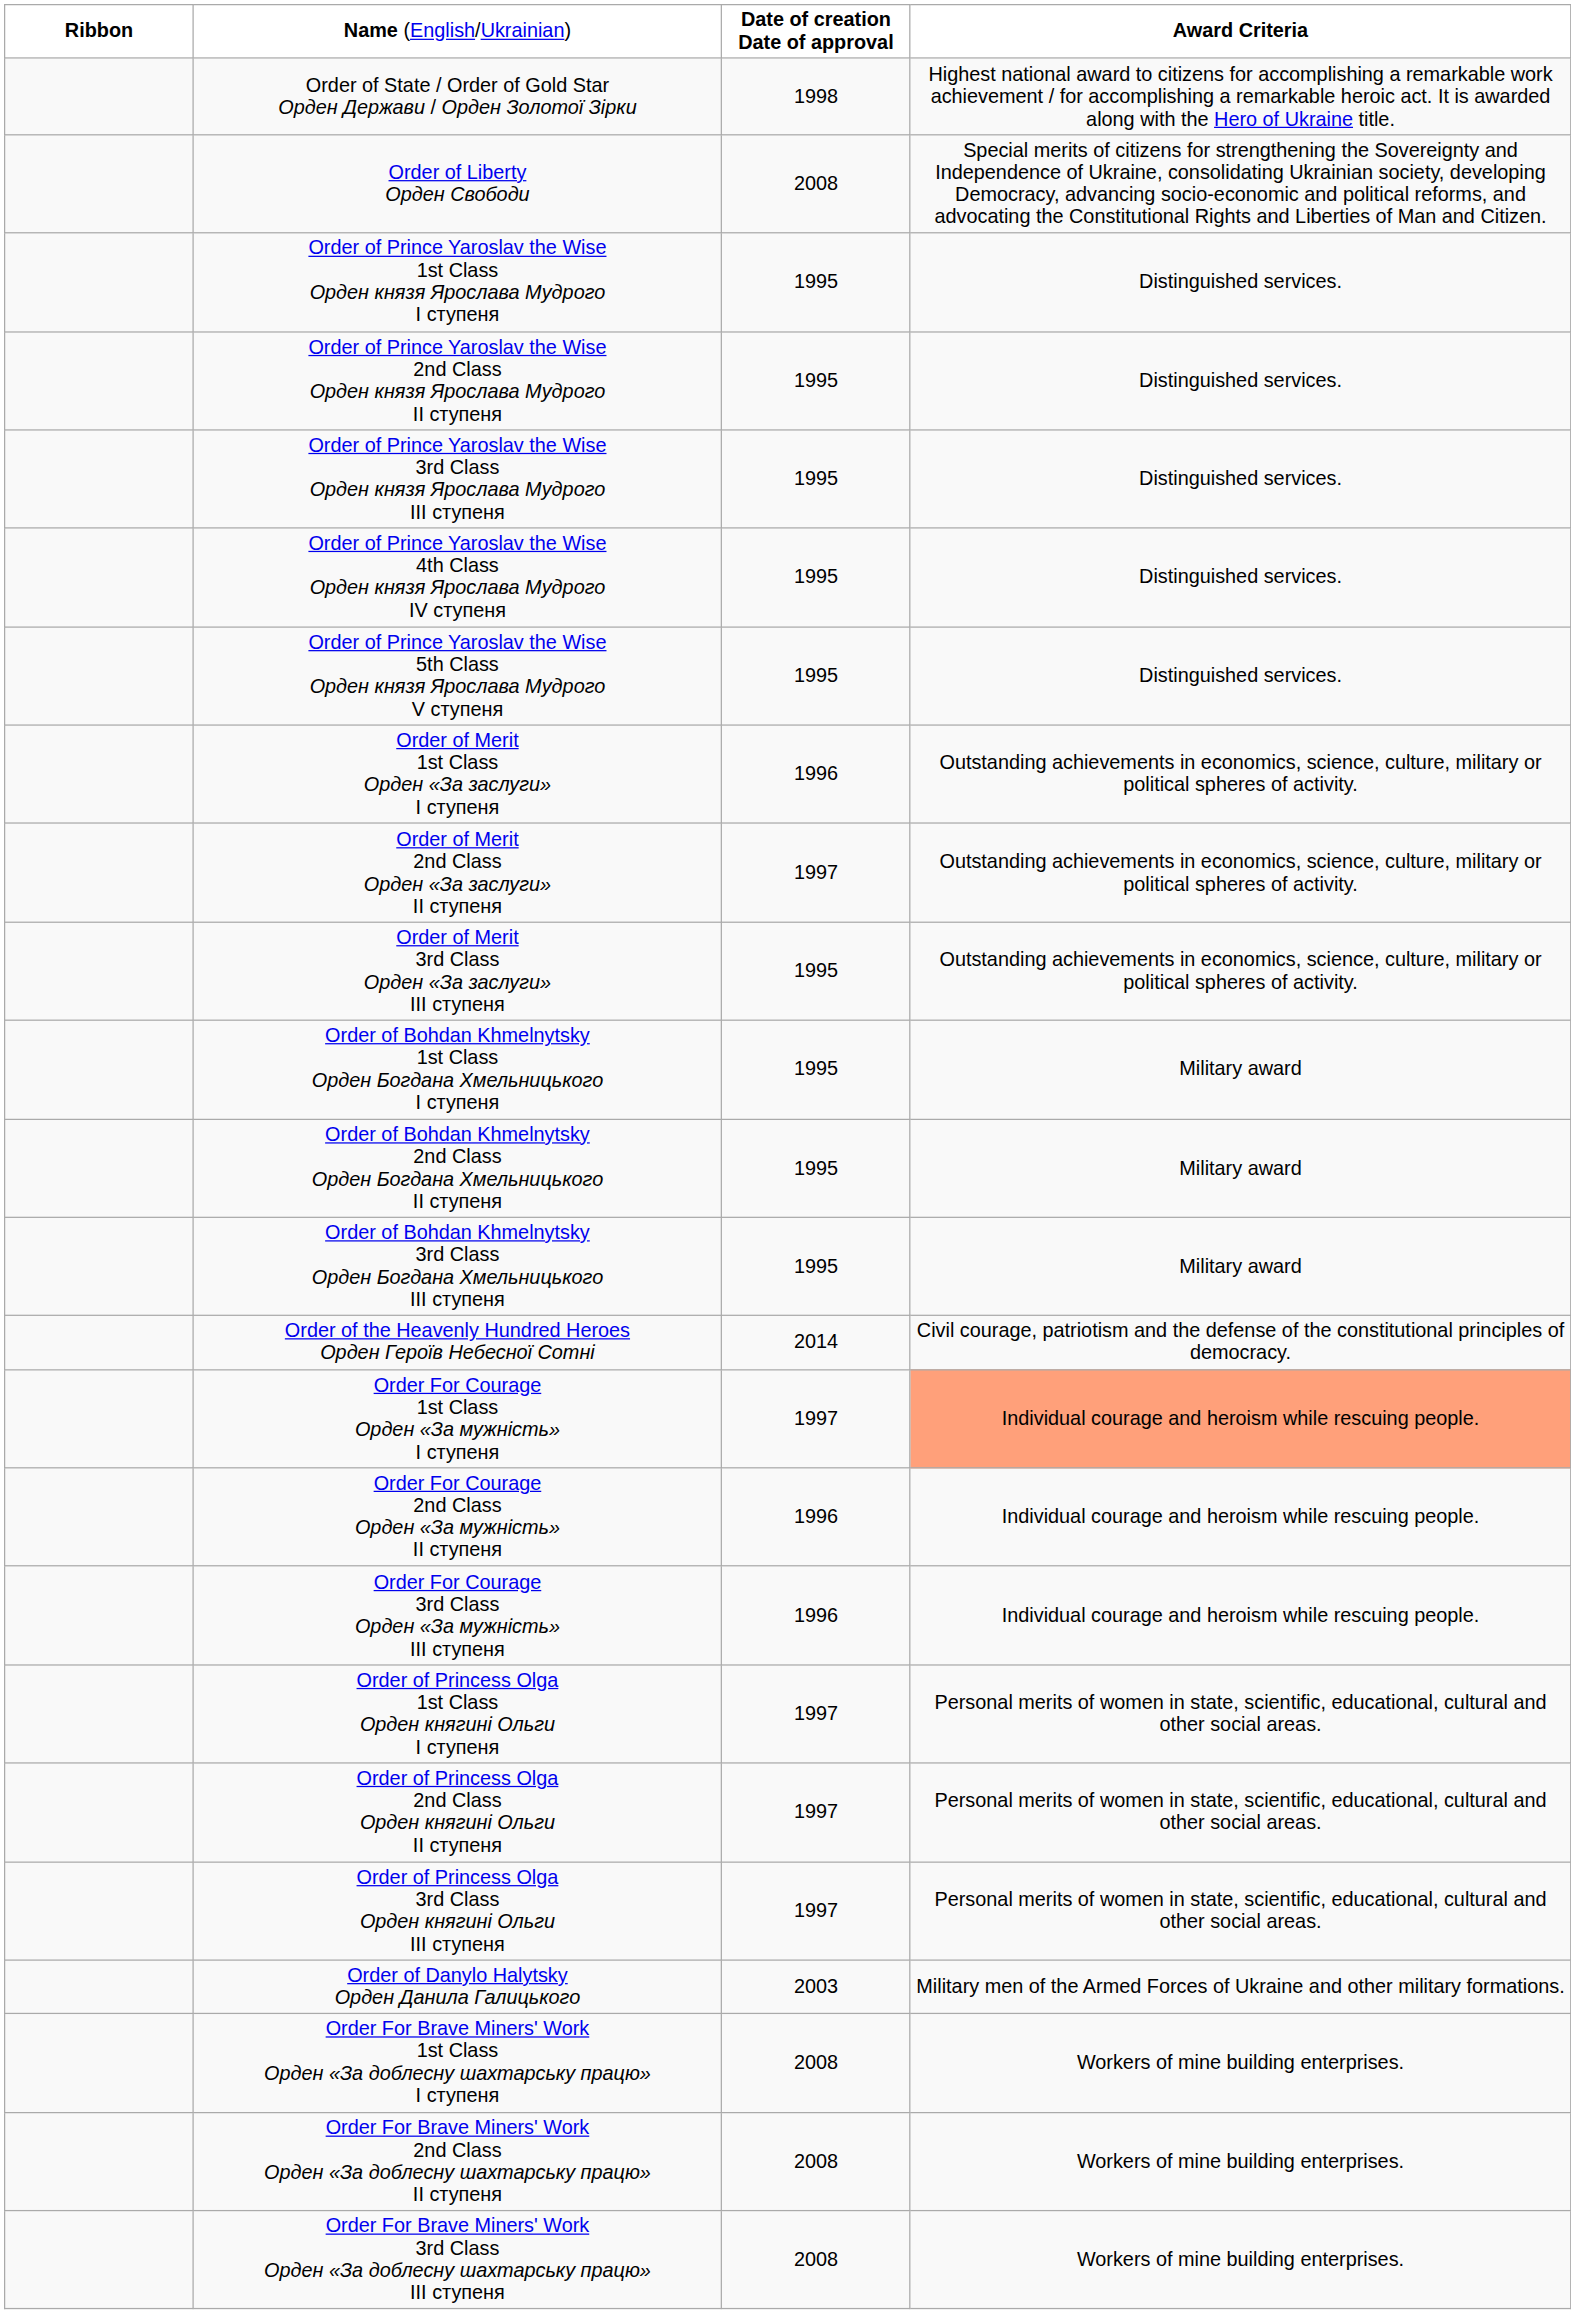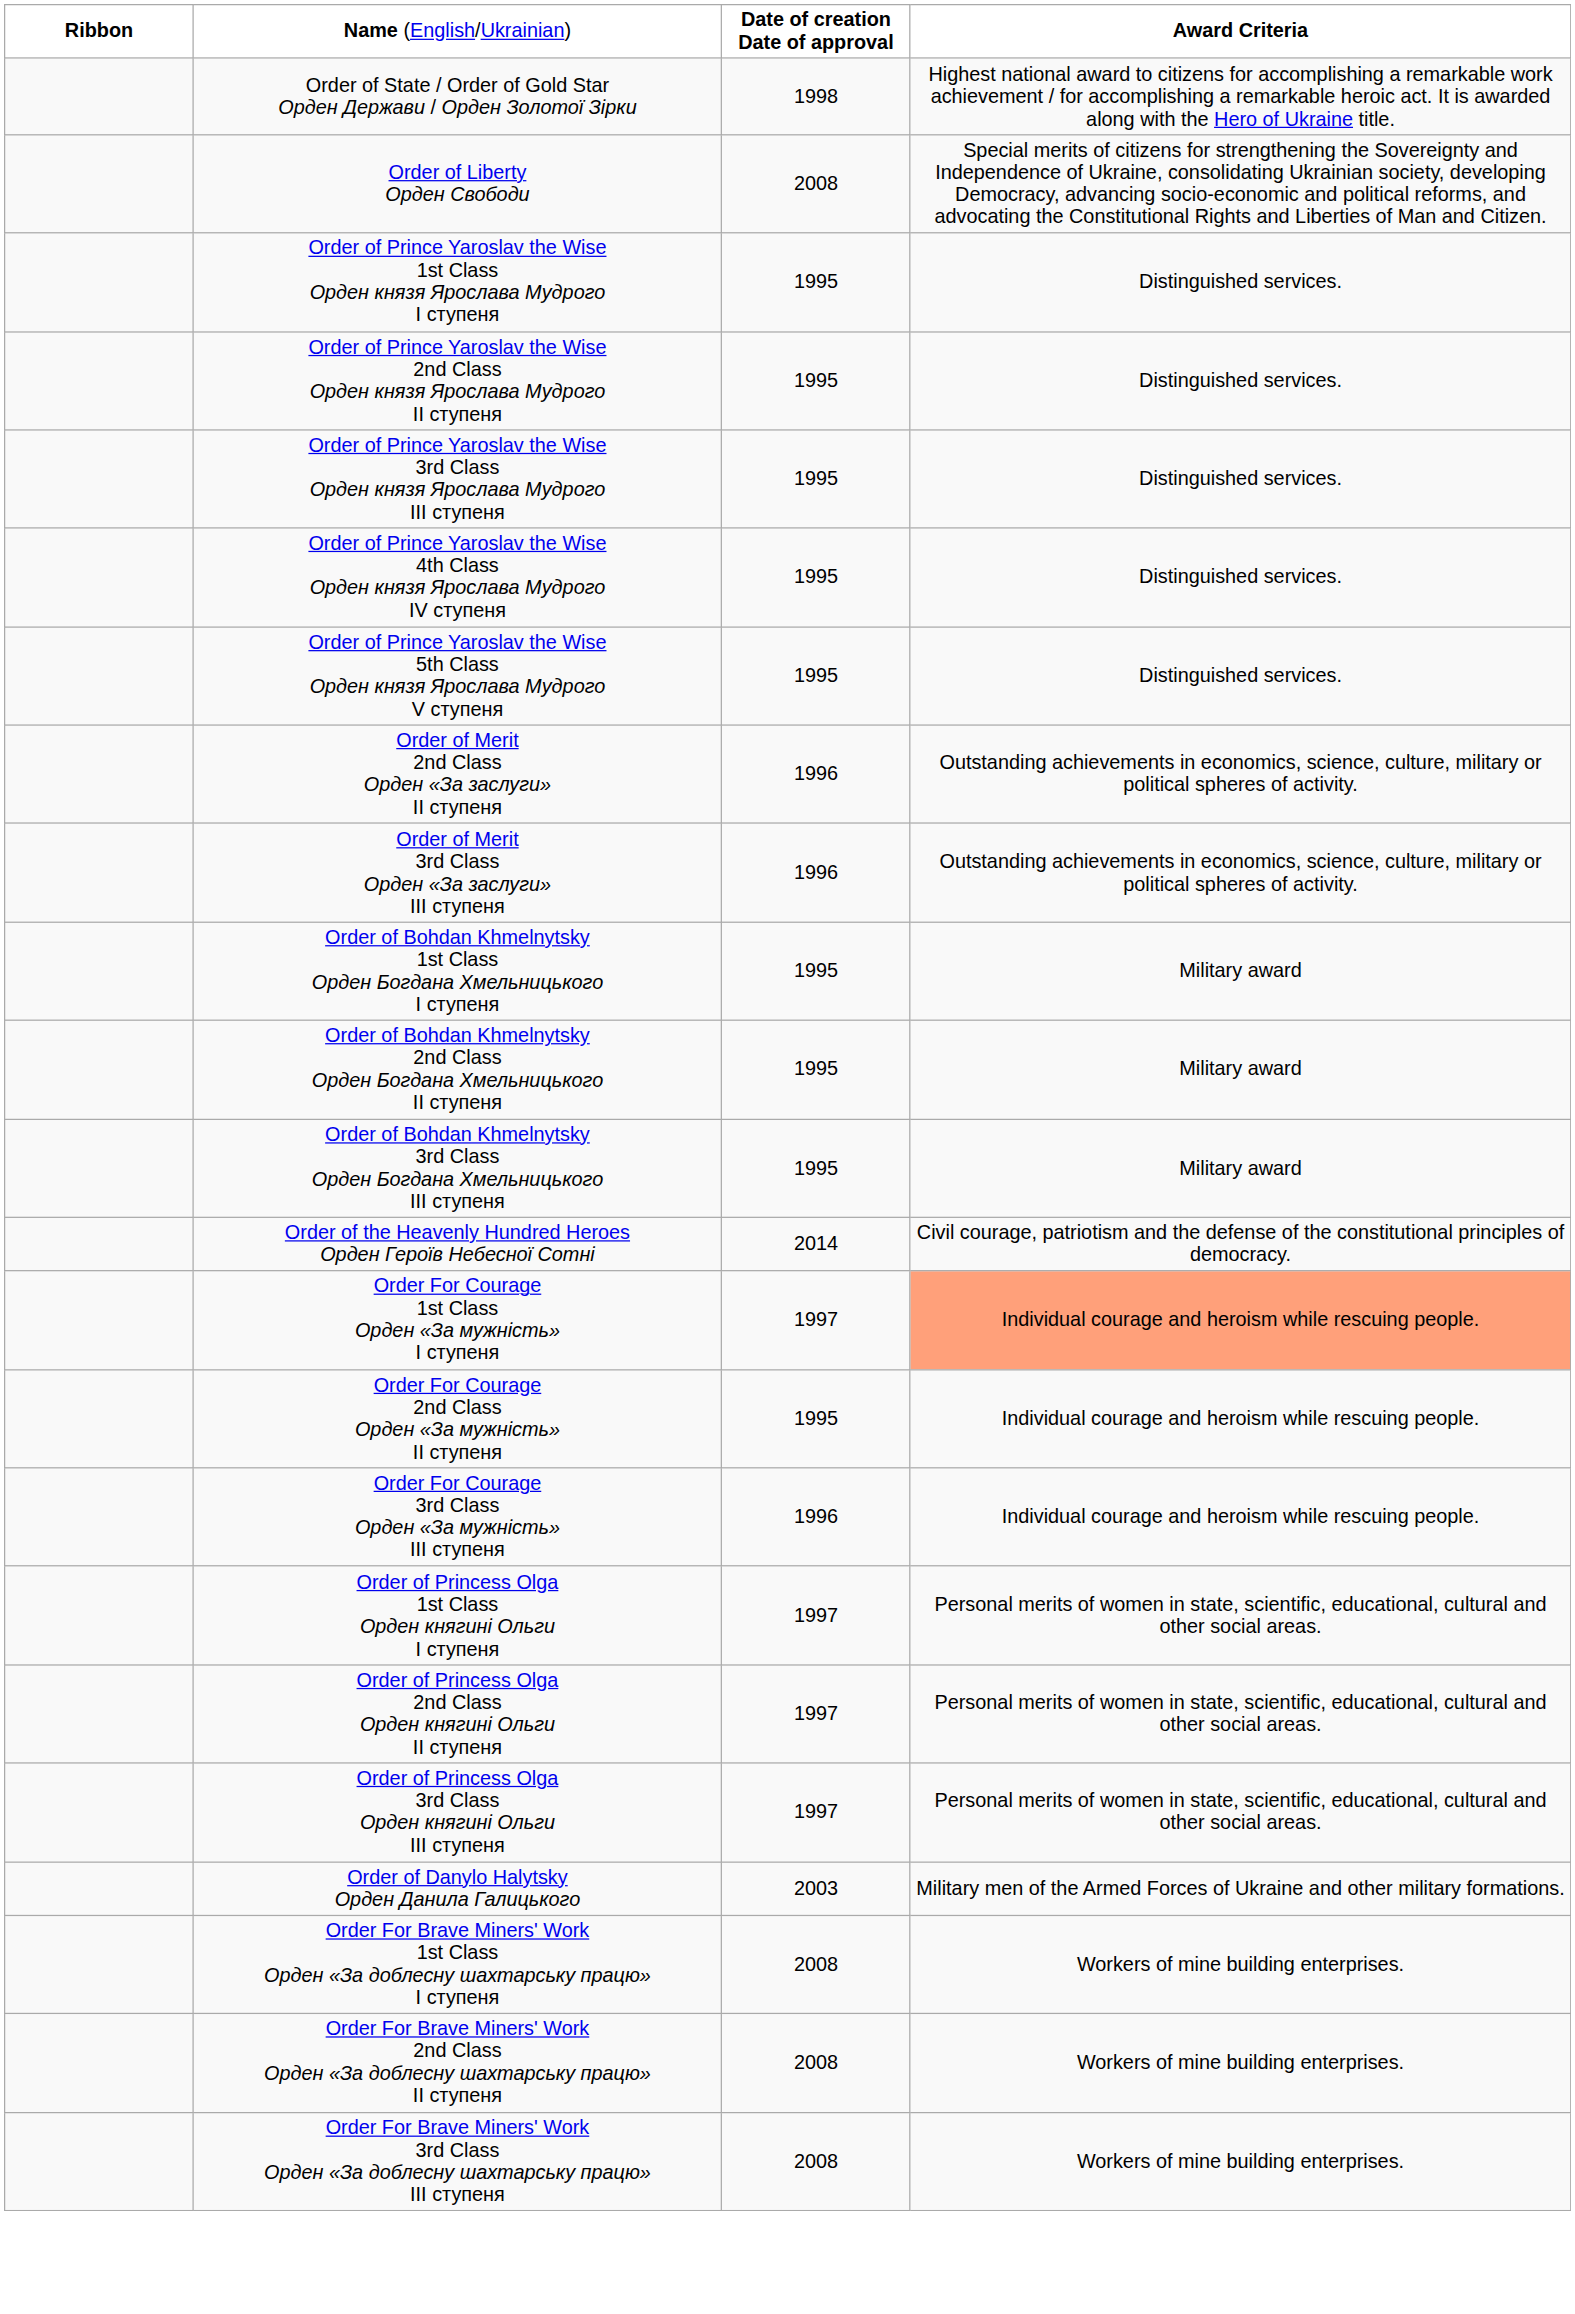- row: Order of Merit 1st Class Орден «За заслуги» I ступеня | 1996 | Outstanding achievements in economics, science, culture, military or political spheres of activity.
Order of Merit 2nd Class Орден «За заслуги» II ступеня | column 3: 1997 -> 1996
Order of Merit 3rd Class Орден «За заслуги» III ступеня | column 3: 1995 -> 1996
Order For Courage 2nd Class Орден «За мужність» II ступеня | column 3: 1996 -> 1995
